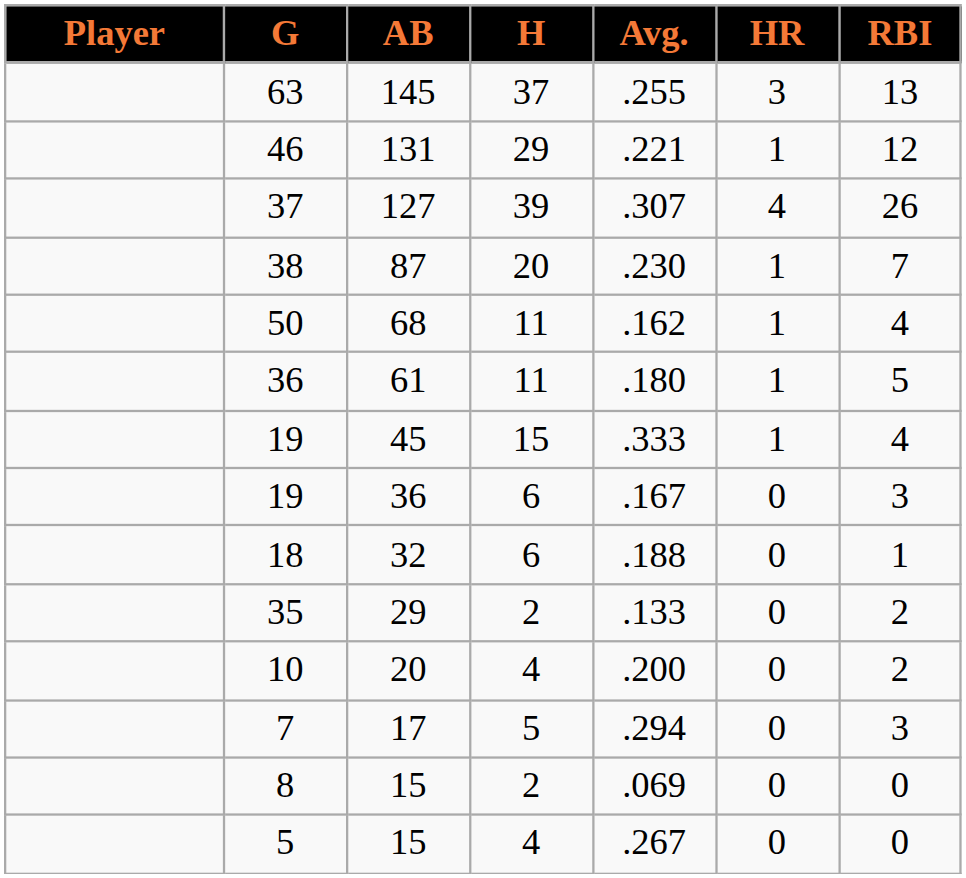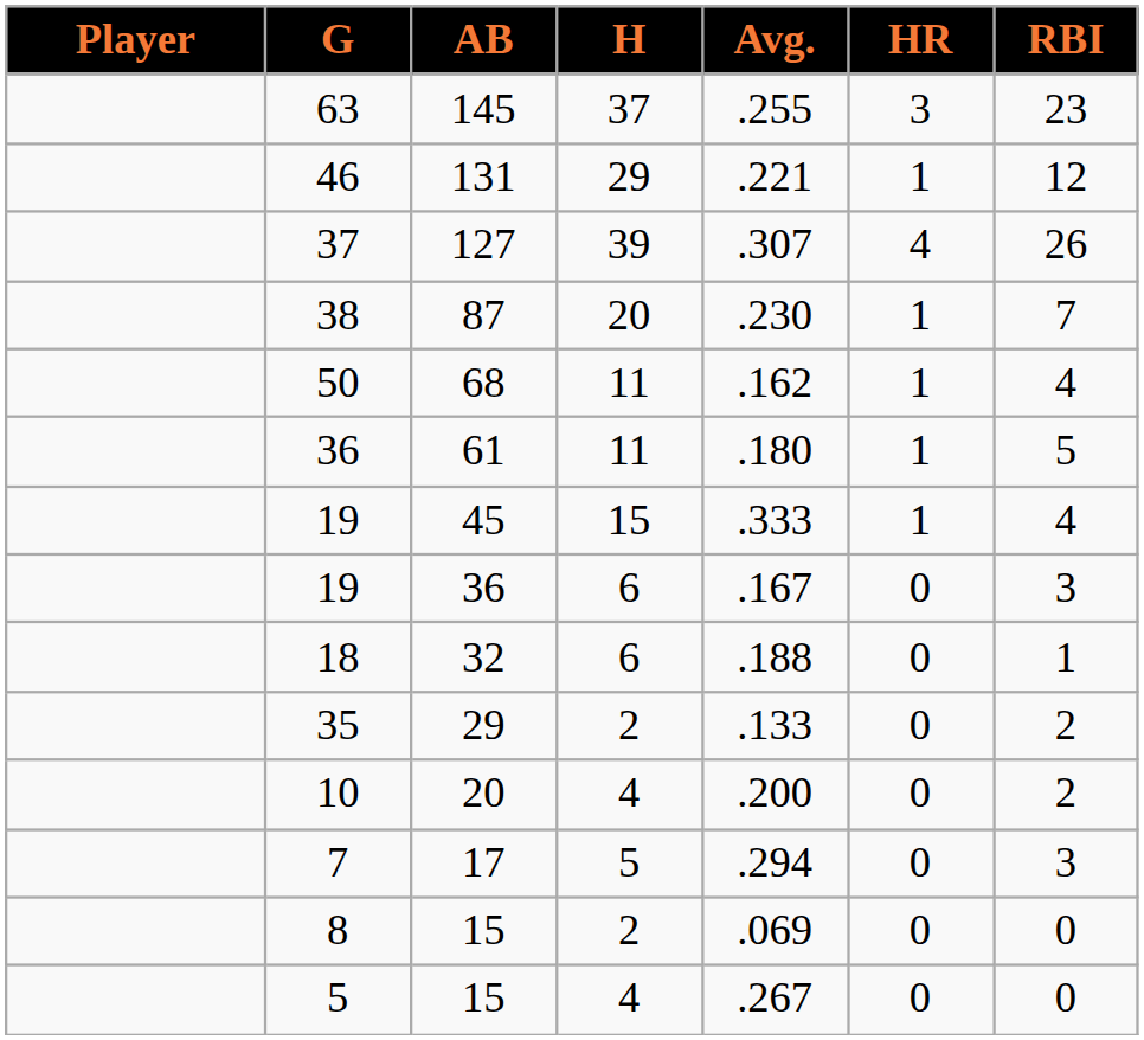63 | RBI: 13 -> 23
